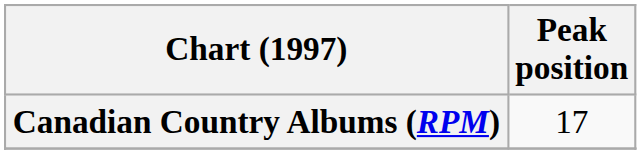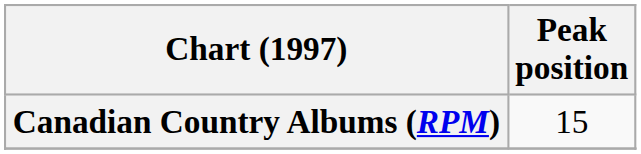Canadian Country Albums (RPM) | Peak position: 17 -> 15
